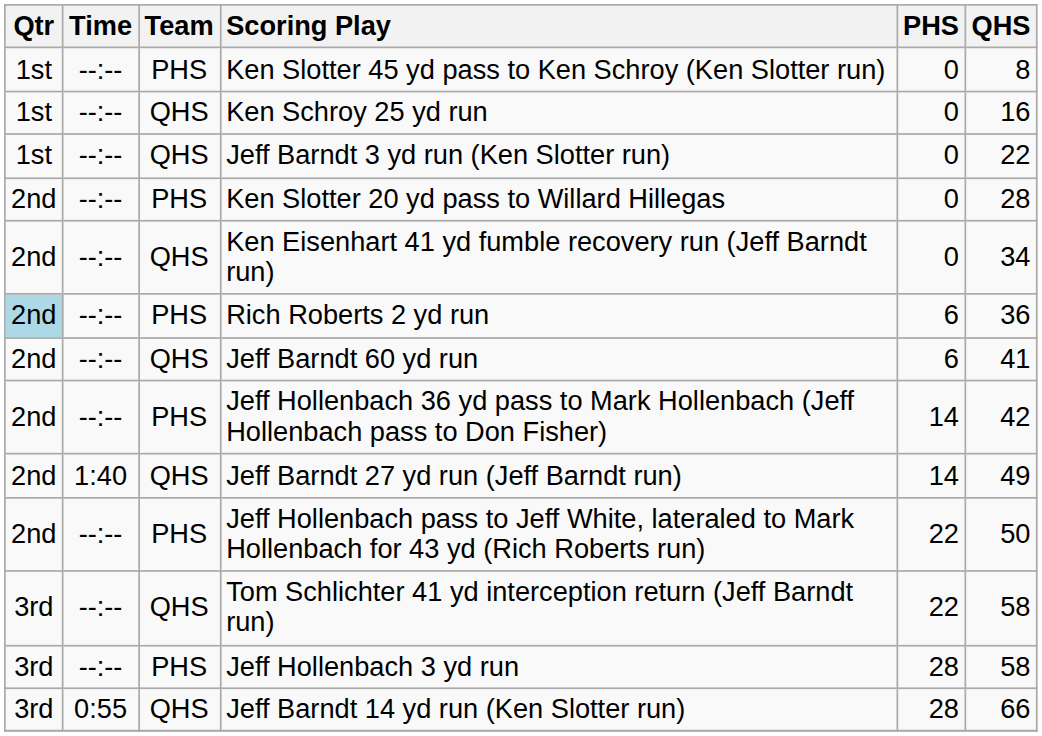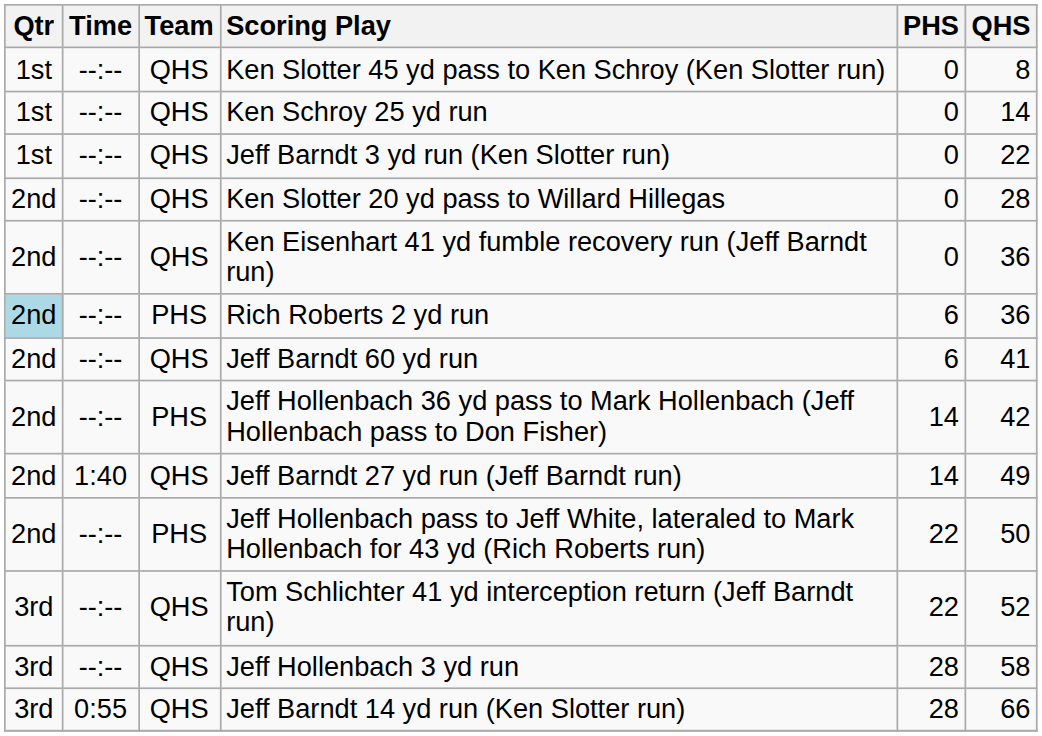Ken Slotter 45 yd pass to Ken Schroy (Ken Slotter run) | Team: PHS -> QHS
Ken Schroy 25 yd run | QHS: 16 -> 14
Ken Slotter 20 yd pass to Willard Hillegas | Team: PHS -> QHS
Ken Eisenhart 41 yd fumble recovery run (Jeff Barndt run) | QHS: 34 -> 36
Tom Schlichter 41 yd interception return (Jeff Barndt run) | QHS: 58 -> 52
Jeff Hollenbach 3 yd run | Team: PHS -> QHS
